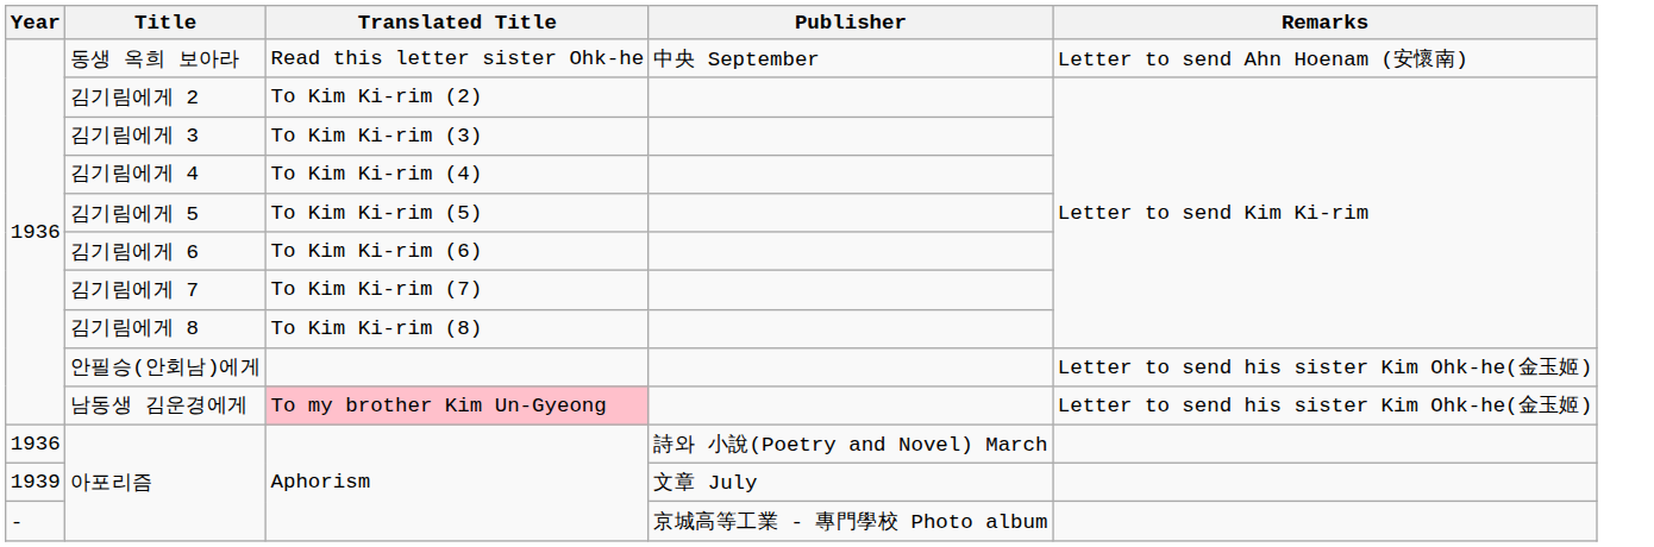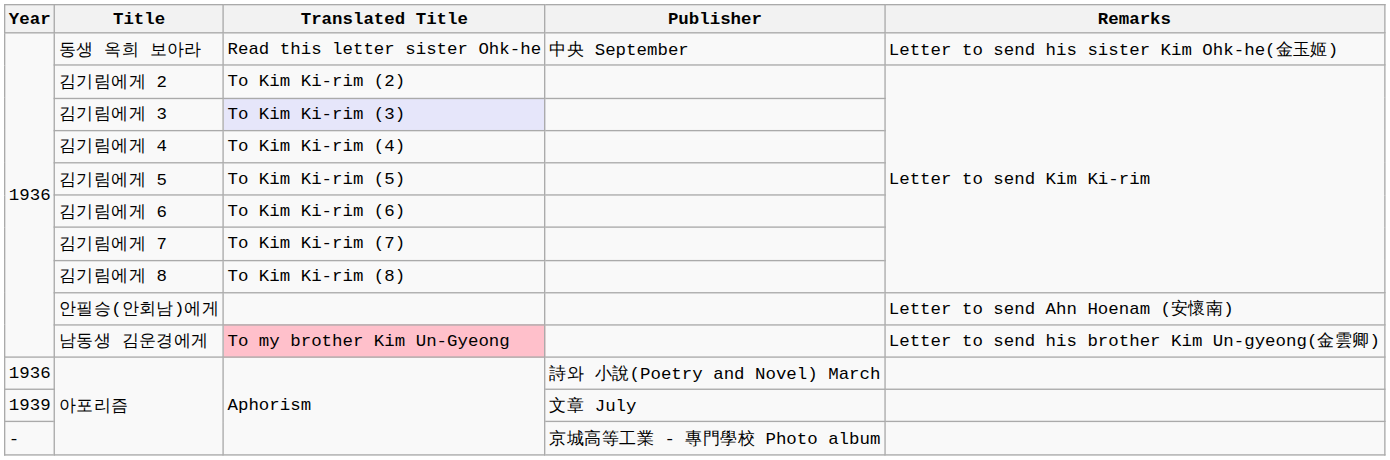동생 옥희 보아라 | Remarks: Letter to send Ahn Hoenam (安懷南) -> Letter to send his sister Kim Ohk-he(金玉姬)
김기림에게 3 | Translated Title: no background -> lavender background
안필승(안회남)에게 | Remarks: Letter to send his sister Kim Ohk-he(金玉姬) -> Letter to send Ahn Hoenam (安懷南)
남동생 김운경에게 | Remarks: Letter to send his sister Kim Ohk-he(金玉姬) -> Letter to send his brother Kim Un-gyeong(金雲卿)
